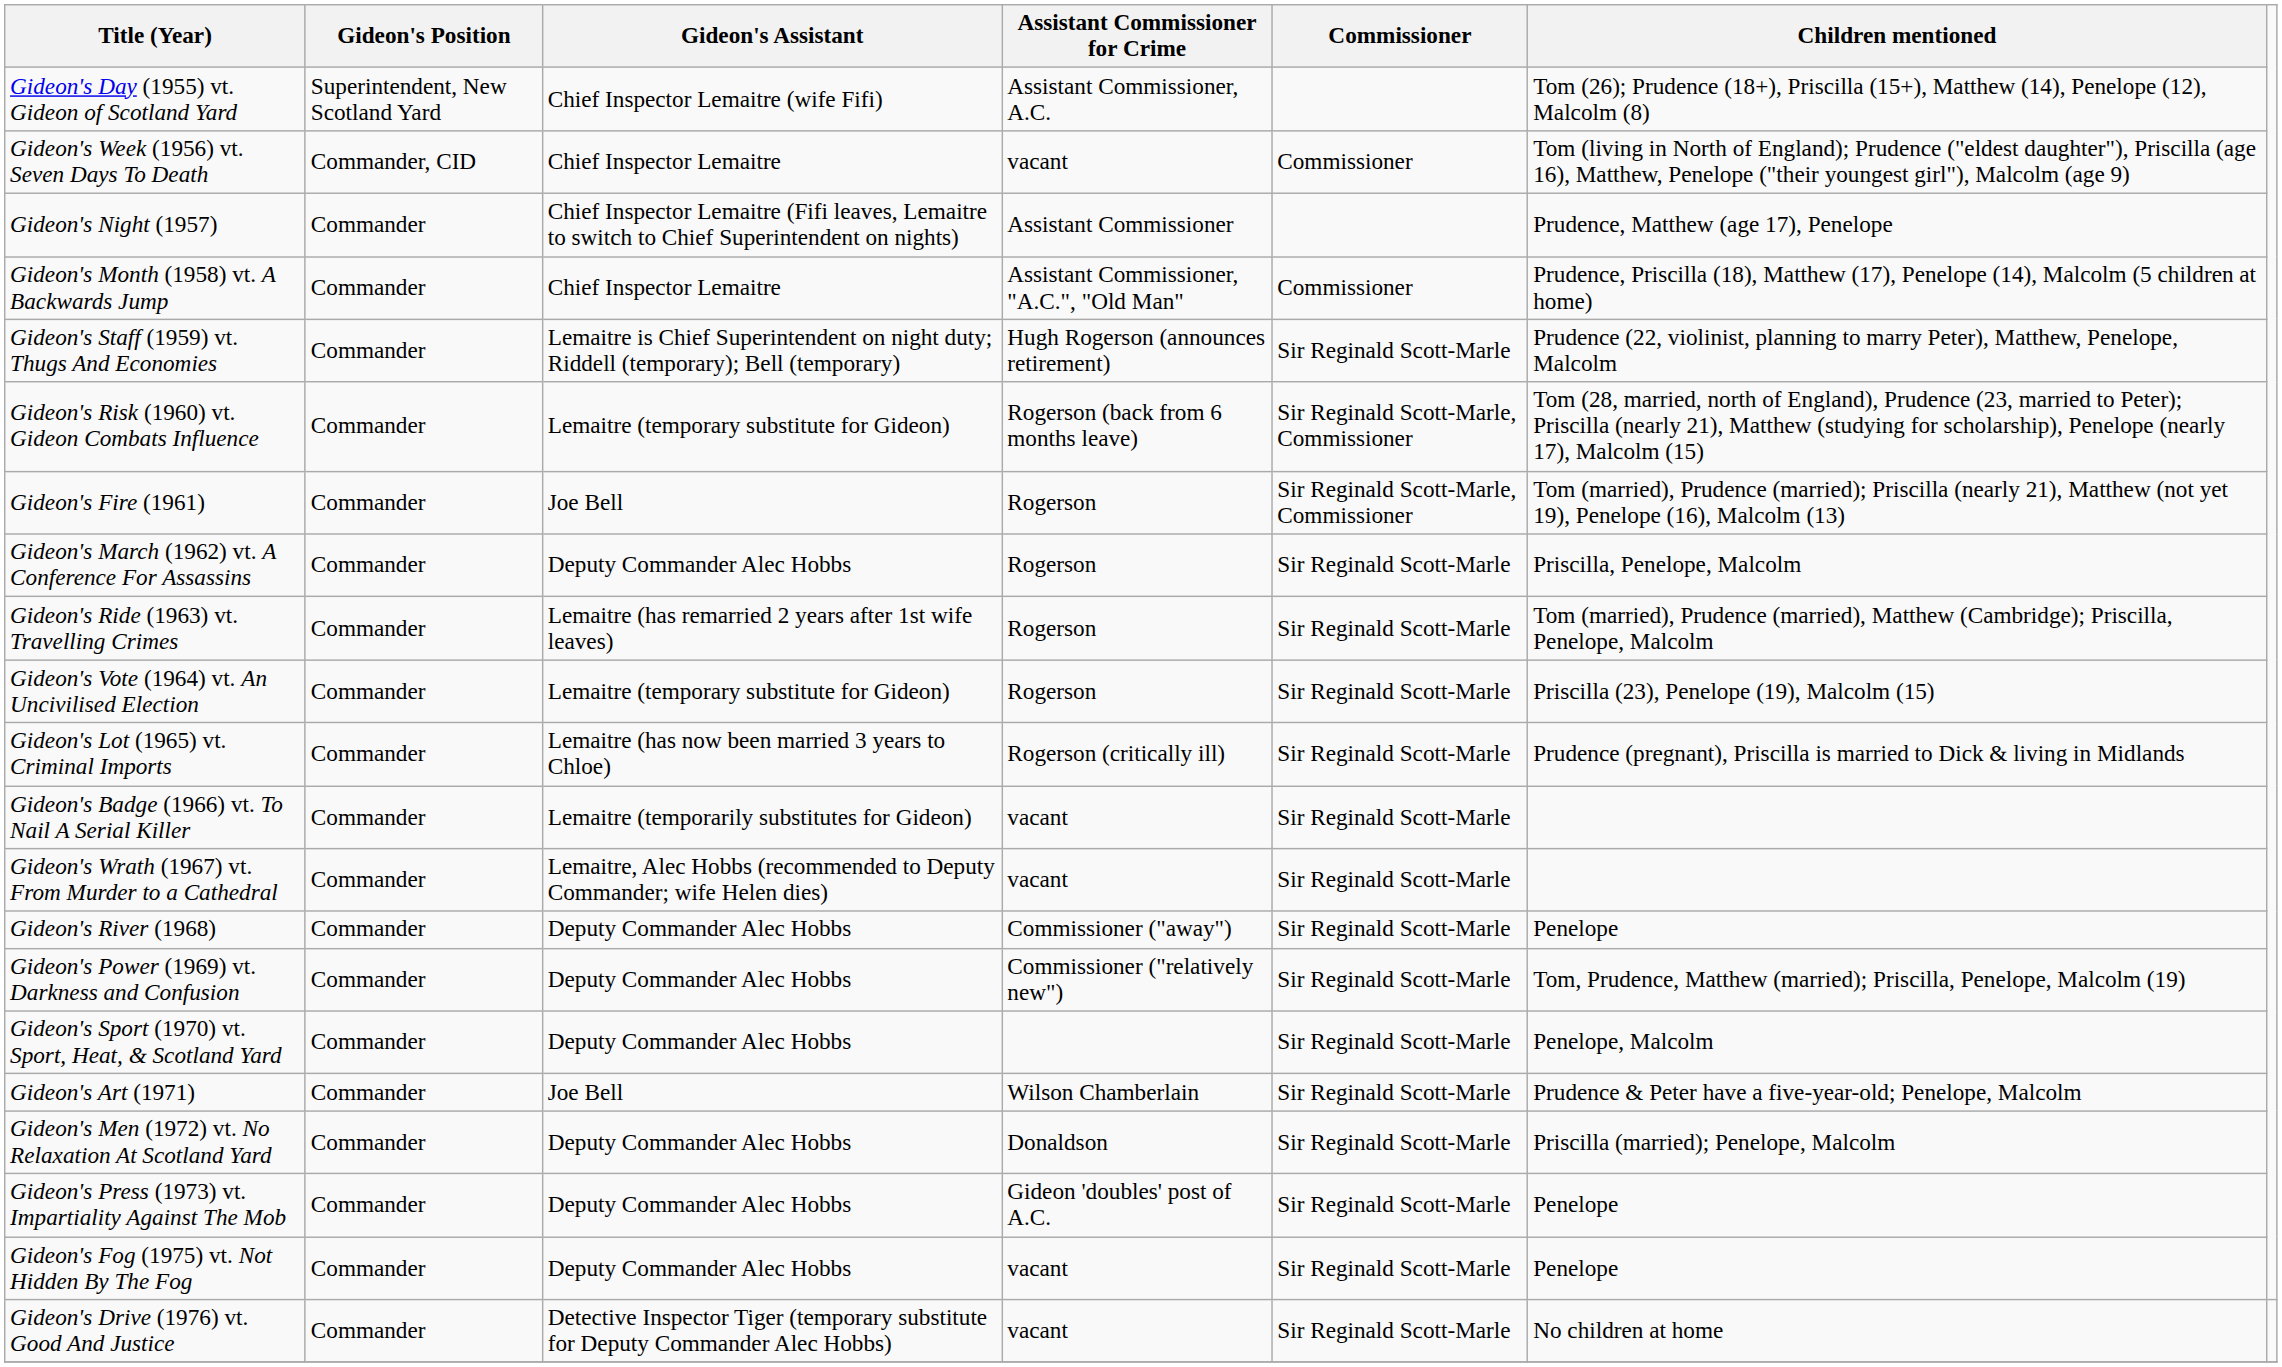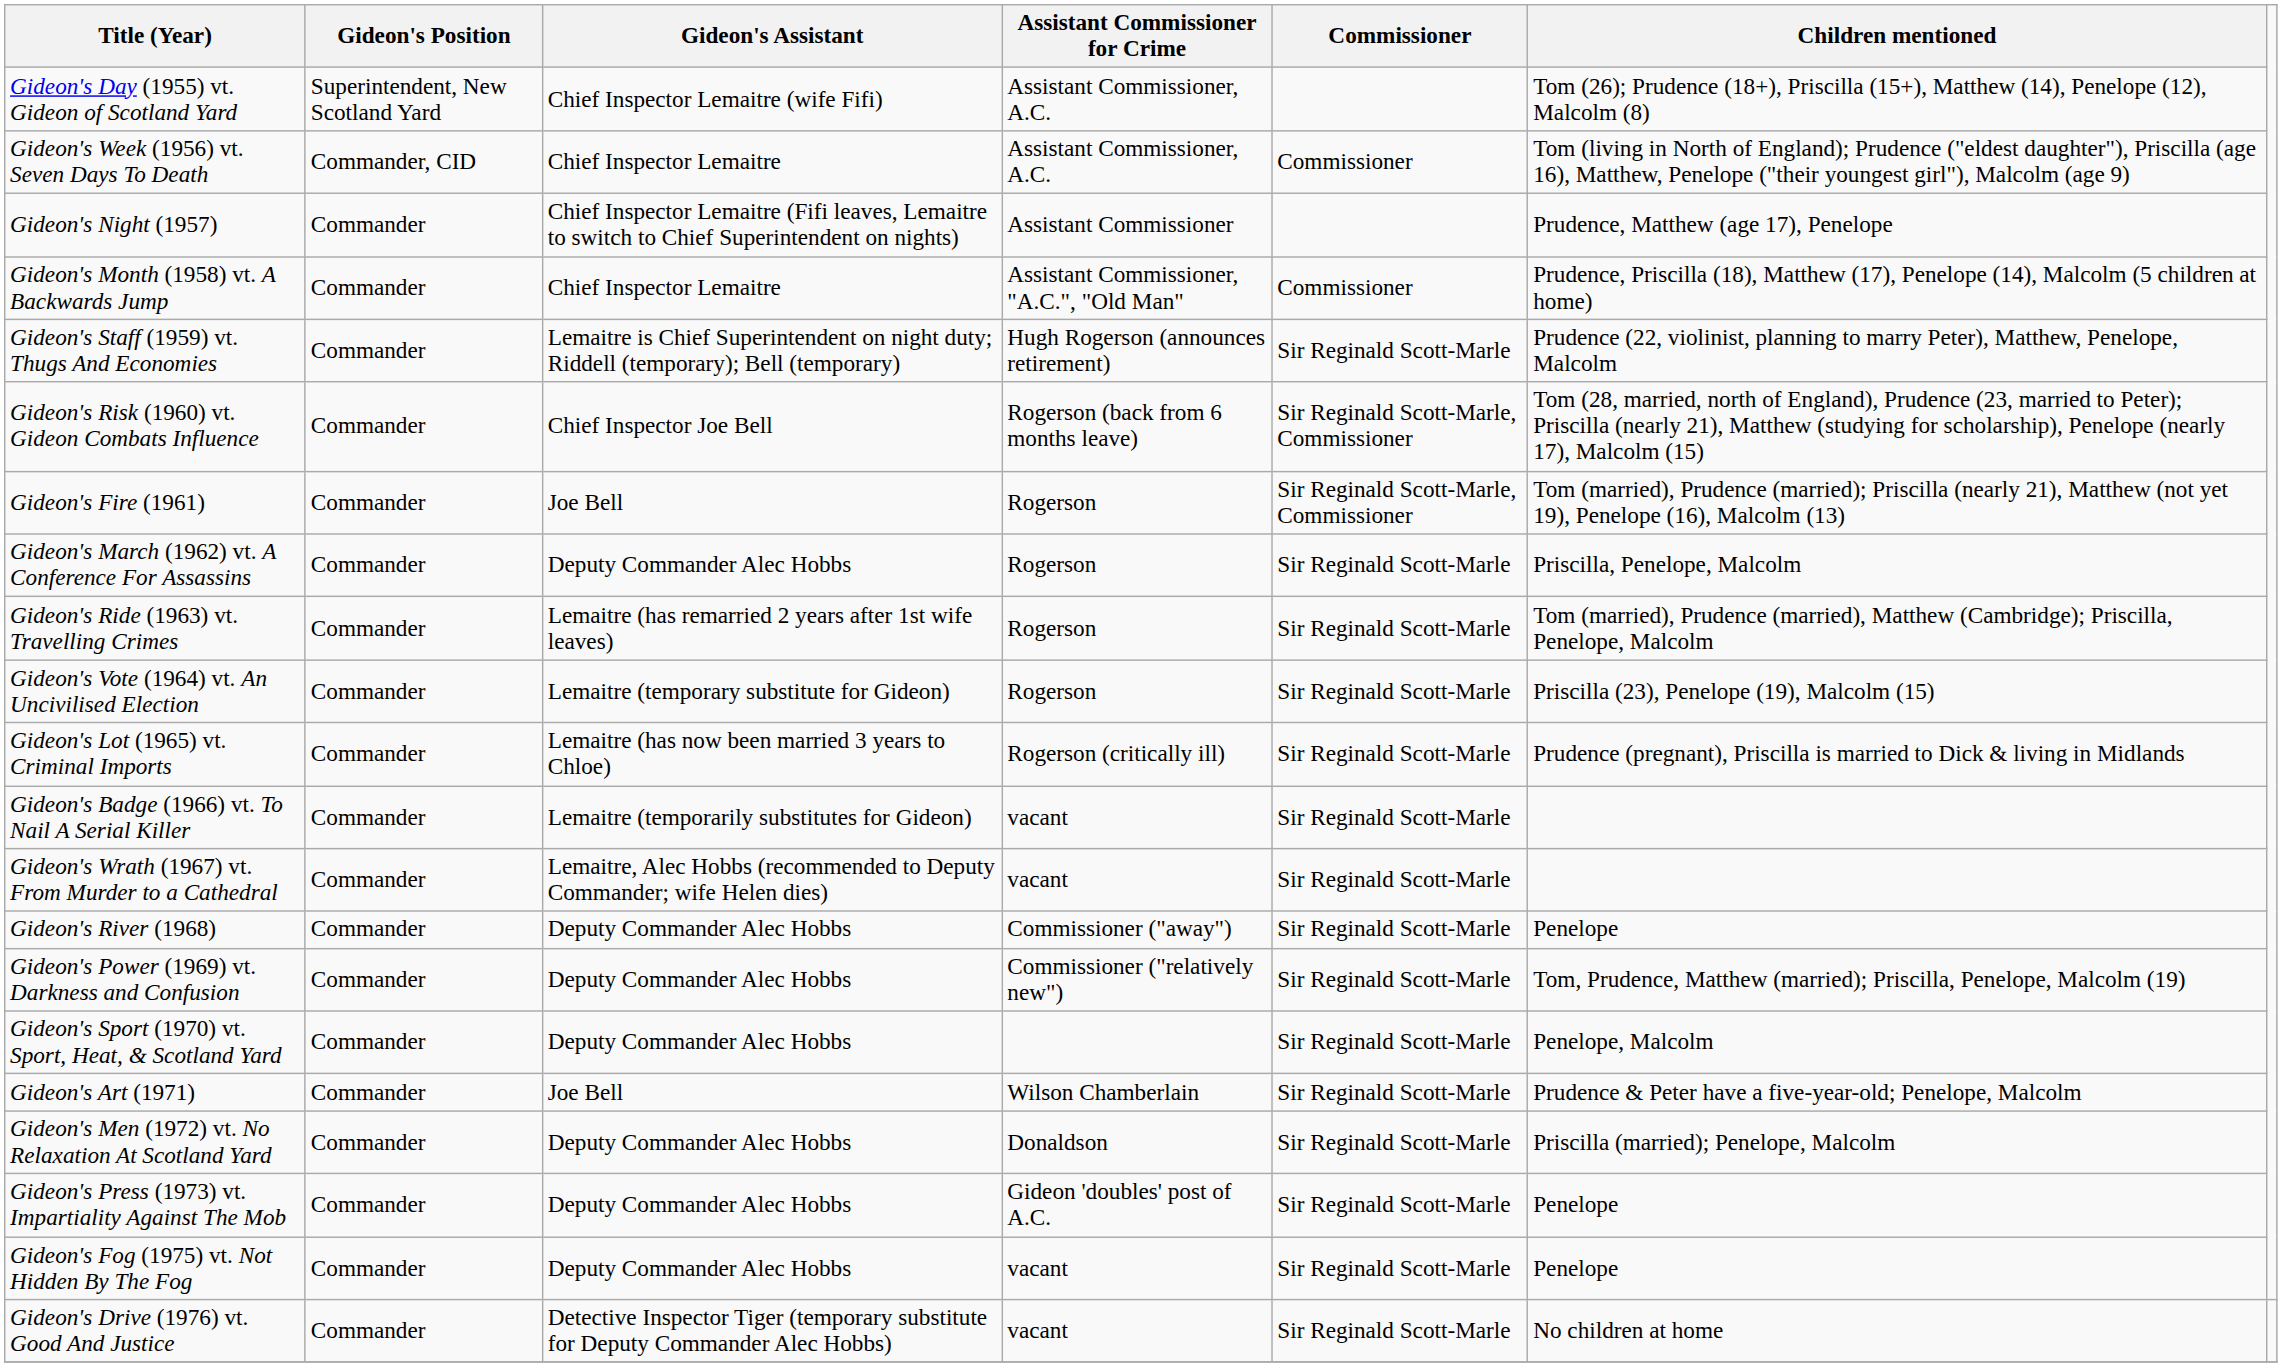Gideon's Week (1956) vt. Seven Days To Death | Assistant Commissioner for Crime: vacant -> Assistant Commissioner, A.C.
Gideon's Risk (1960) vt. Gideon Combats Influence | Gideon's Assistant: Lemaitre (temporary substitute for Gideon) -> Chief Inspector Joe Bell
